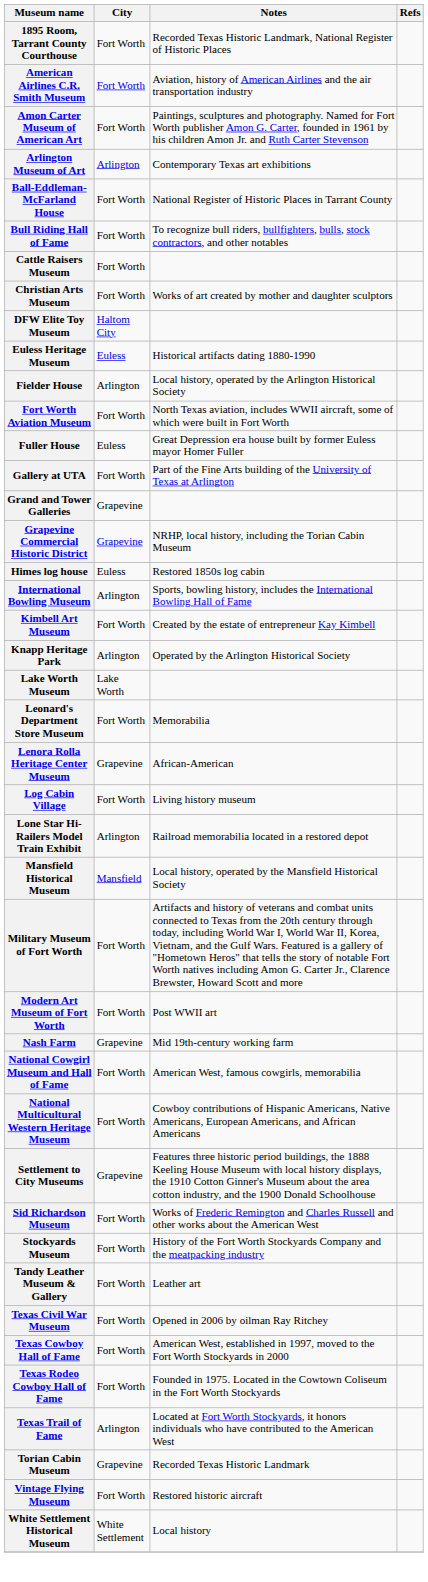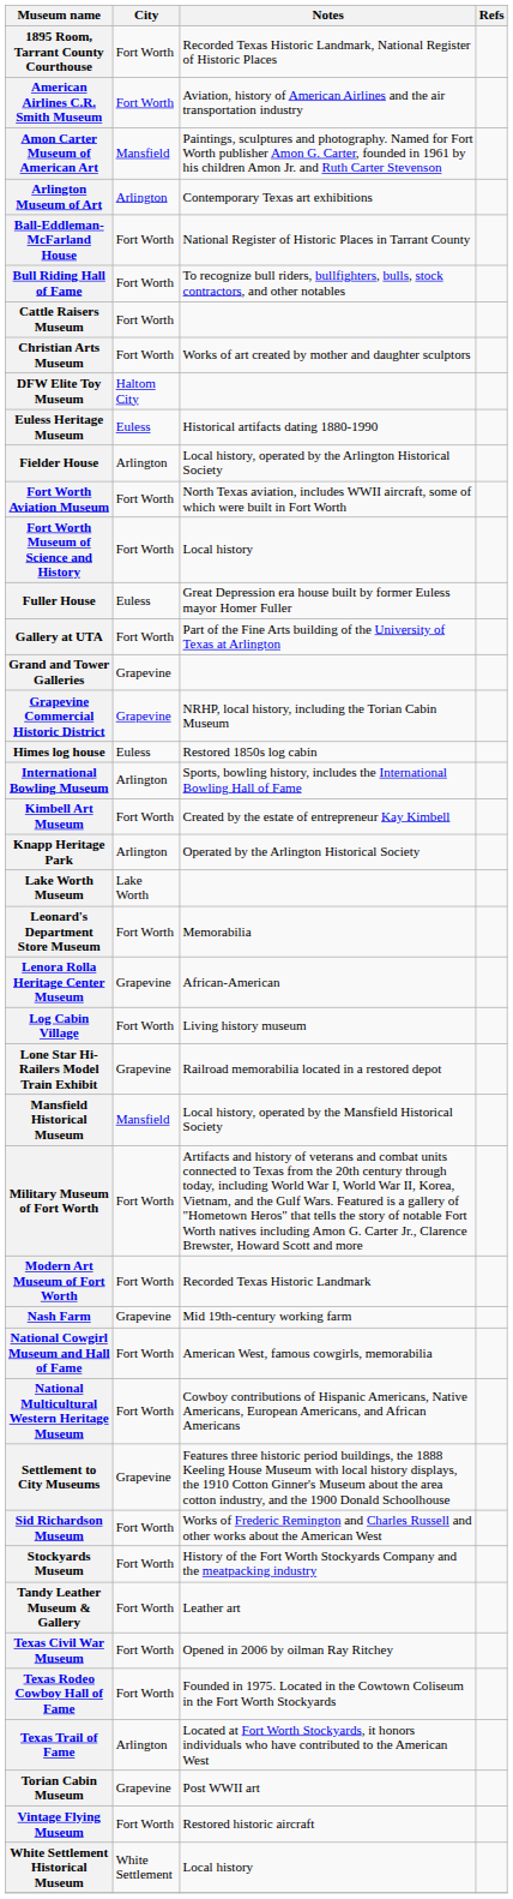Amon Carter Museum of American Art | City: Fort Worth -> Mansfield
+ row: Fort Worth Museum of Science and History | Fort Worth | Local history
Lone Star Hi-Railers Model Train Exhibit | City: Arlington -> Grapevine
Modern Art Museum of Fort Worth | Notes: Post WWII art -> Recorded Texas Historic Landmark
- row: Texas Cowboy Hall of Fame | Fort Worth | American West, established in 1997, moved to the Fort Worth Stockyards in 2000
Torian Cabin Museum | Notes: Recorded Texas Historic Landmark -> Post WWII art
